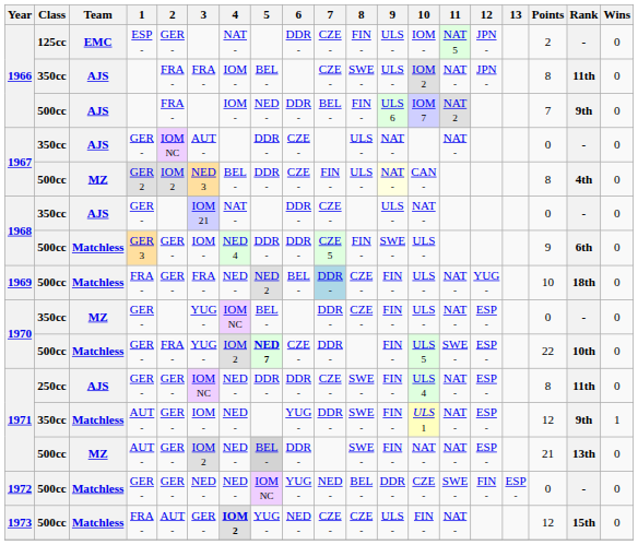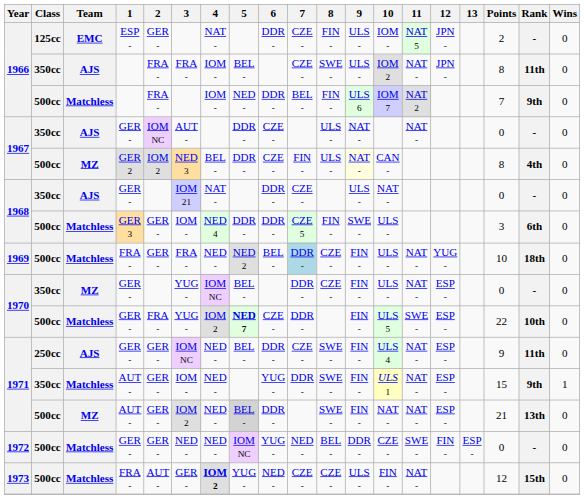1966 / 500cc | Team: AJS -> Matchless
1968 / 500cc | Points: 9 -> 3
1971 / 250cc | 5: DDR - -> BEL -
1971 / 250cc | Points: 8 -> 9
1971 / 350cc | Points: 12 -> 15
